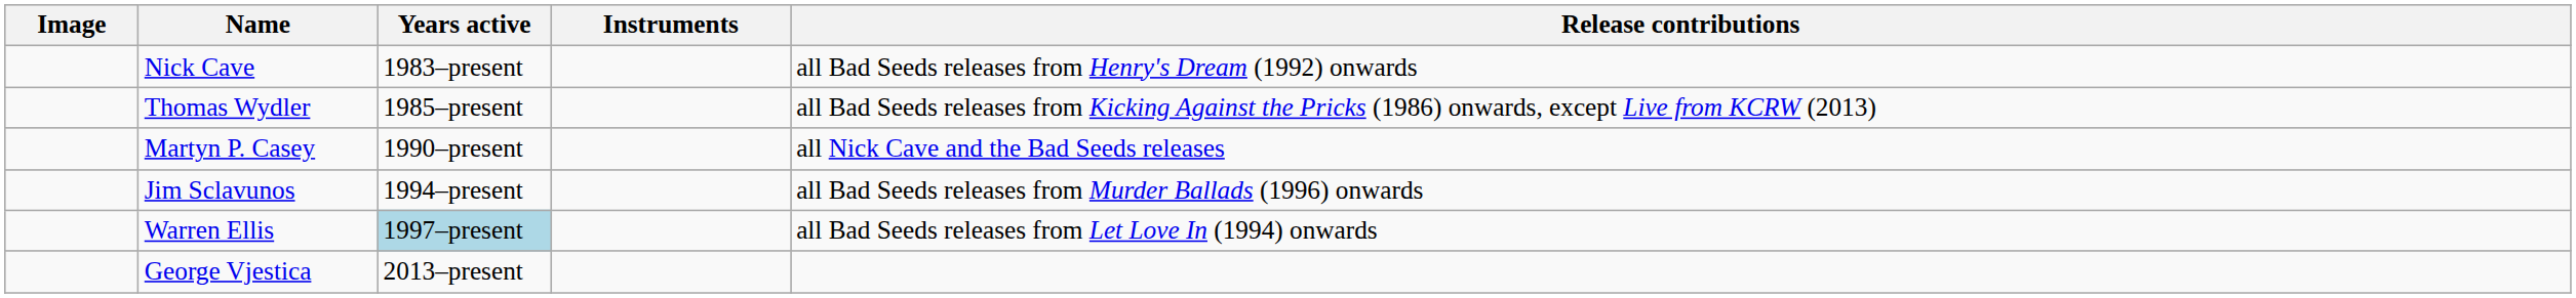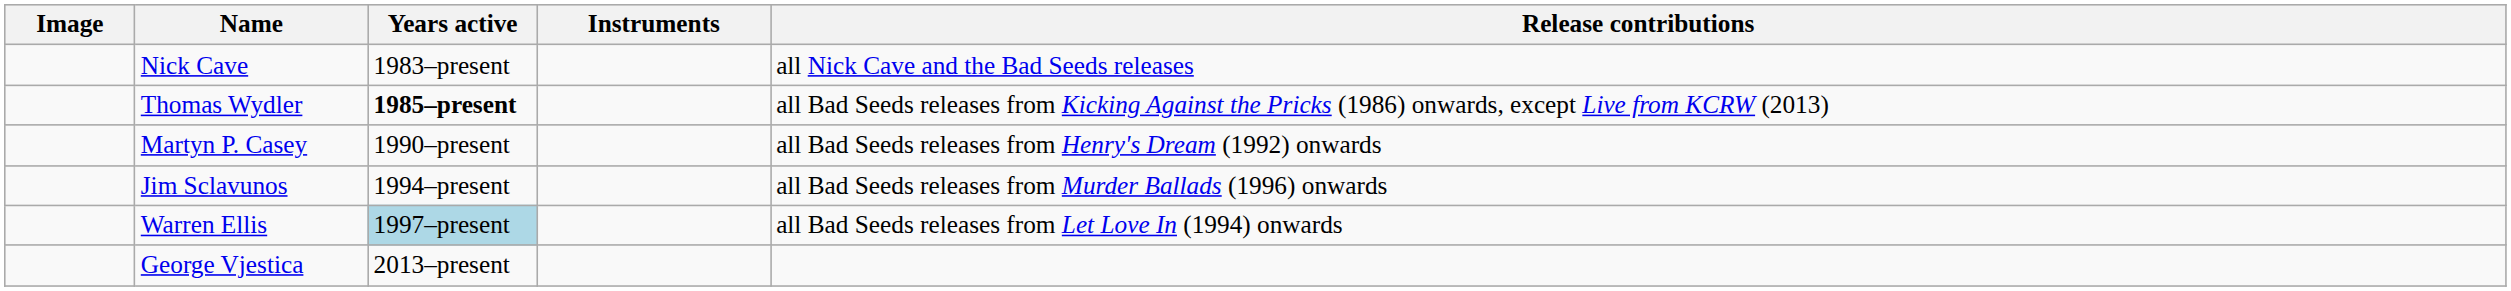Nick Cave | Release contributions: all Bad Seeds releases from Henry's Dream (1992) onwards -> all Nick Cave and the Bad Seeds releases
Thomas Wydler | Years active: normal -> bold
Martyn P. Casey | Release contributions: all Nick Cave and the Bad Seeds releases -> all Bad Seeds releases from Henry's Dream (1992) onwards
